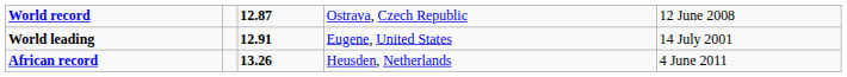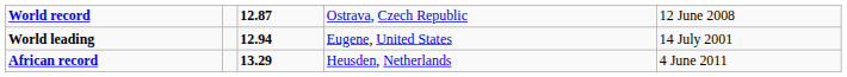World leading | column 3: 12.91 -> 12.94
African record | column 3: 13.26 -> 13.29
